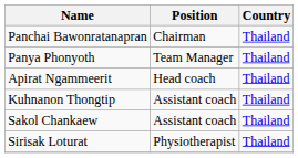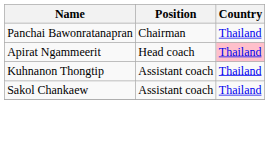- row: Panya Phonyoth | Team Manager | Thailand
Apirat Ngammeerit | Country: no background -> pink background
- row: Sirisak Loturat | Physiotherapist | Thailand
